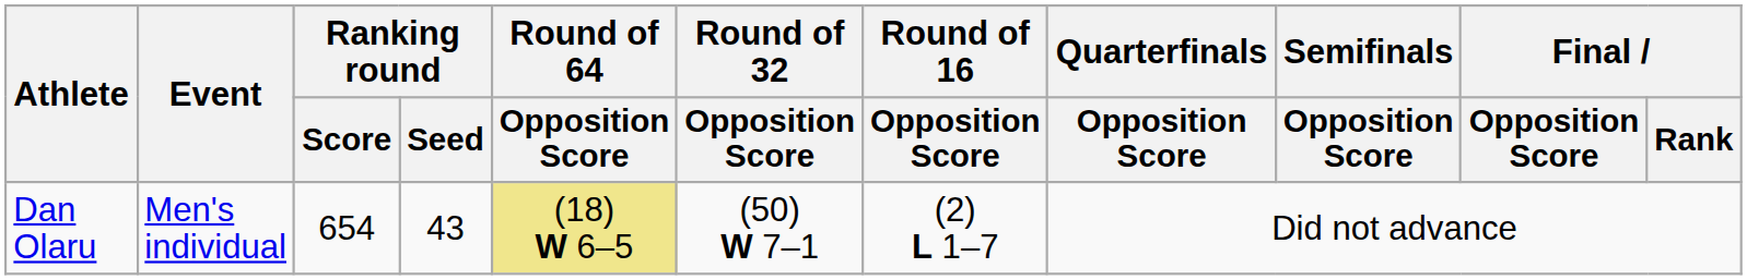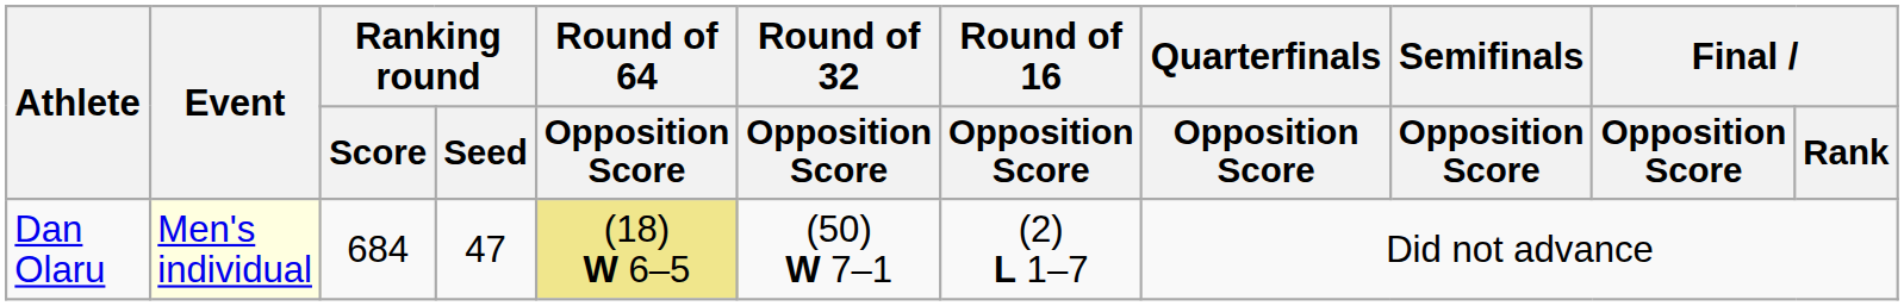Dan Olaru | Event: no background -> lightyellow background
Dan Olaru | Ranking round / Score: 654 -> 684
Dan Olaru | Ranking round / Seed: 43 -> 47
